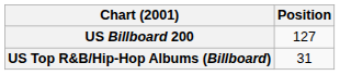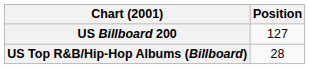US Top R&B/Hip-Hop Albums (Billboard) | Position: 31 -> 28
